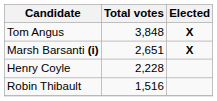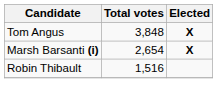Marsh Barsanti (i) | Total votes: 2,651 -> 2,654
- row: Henry Coyle | 2,228
